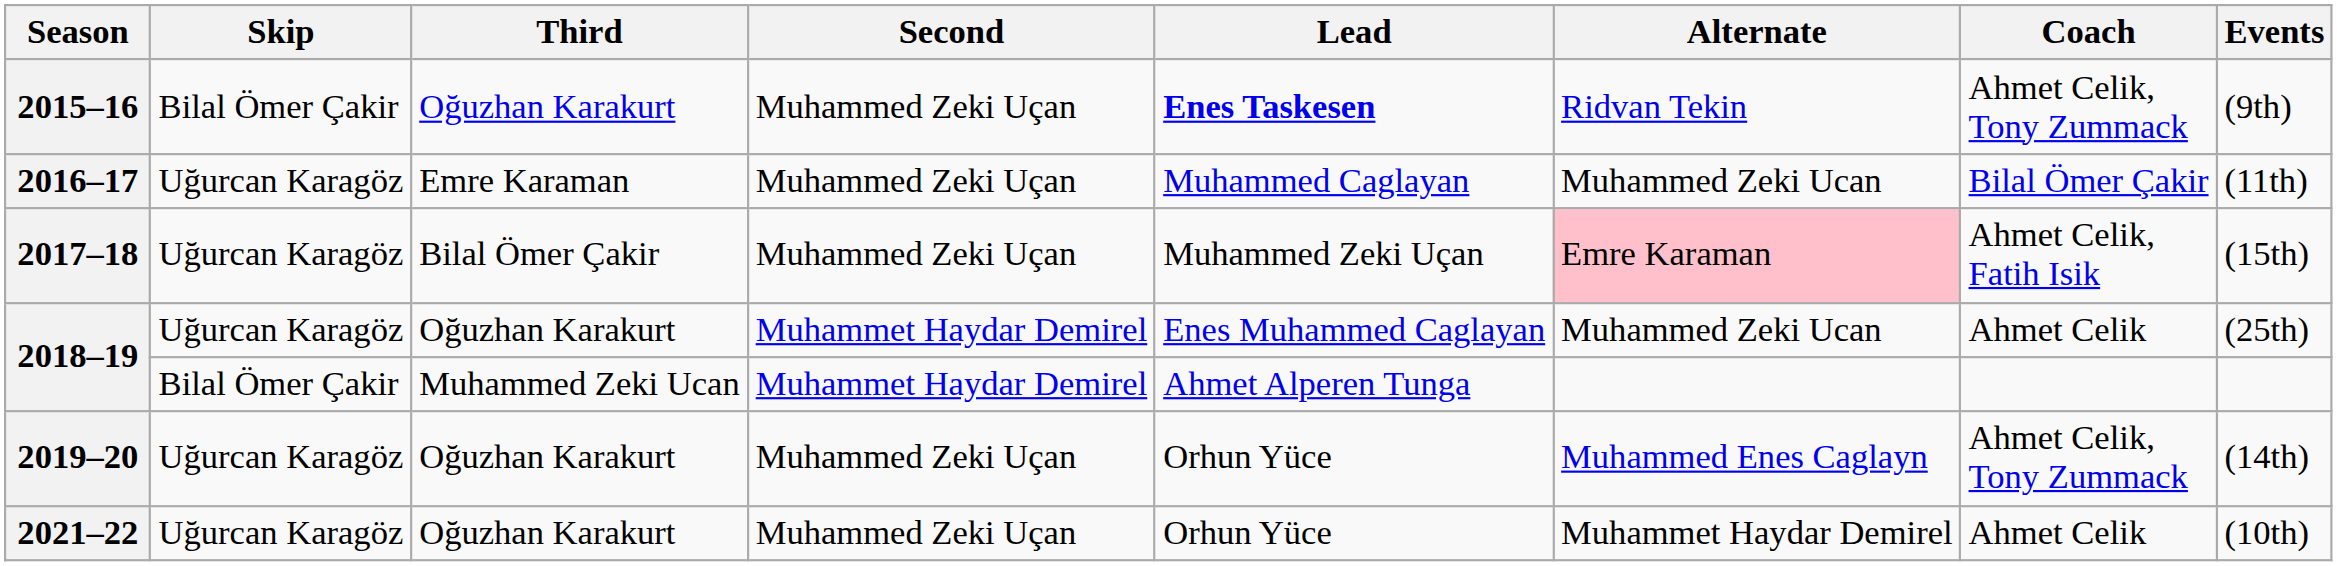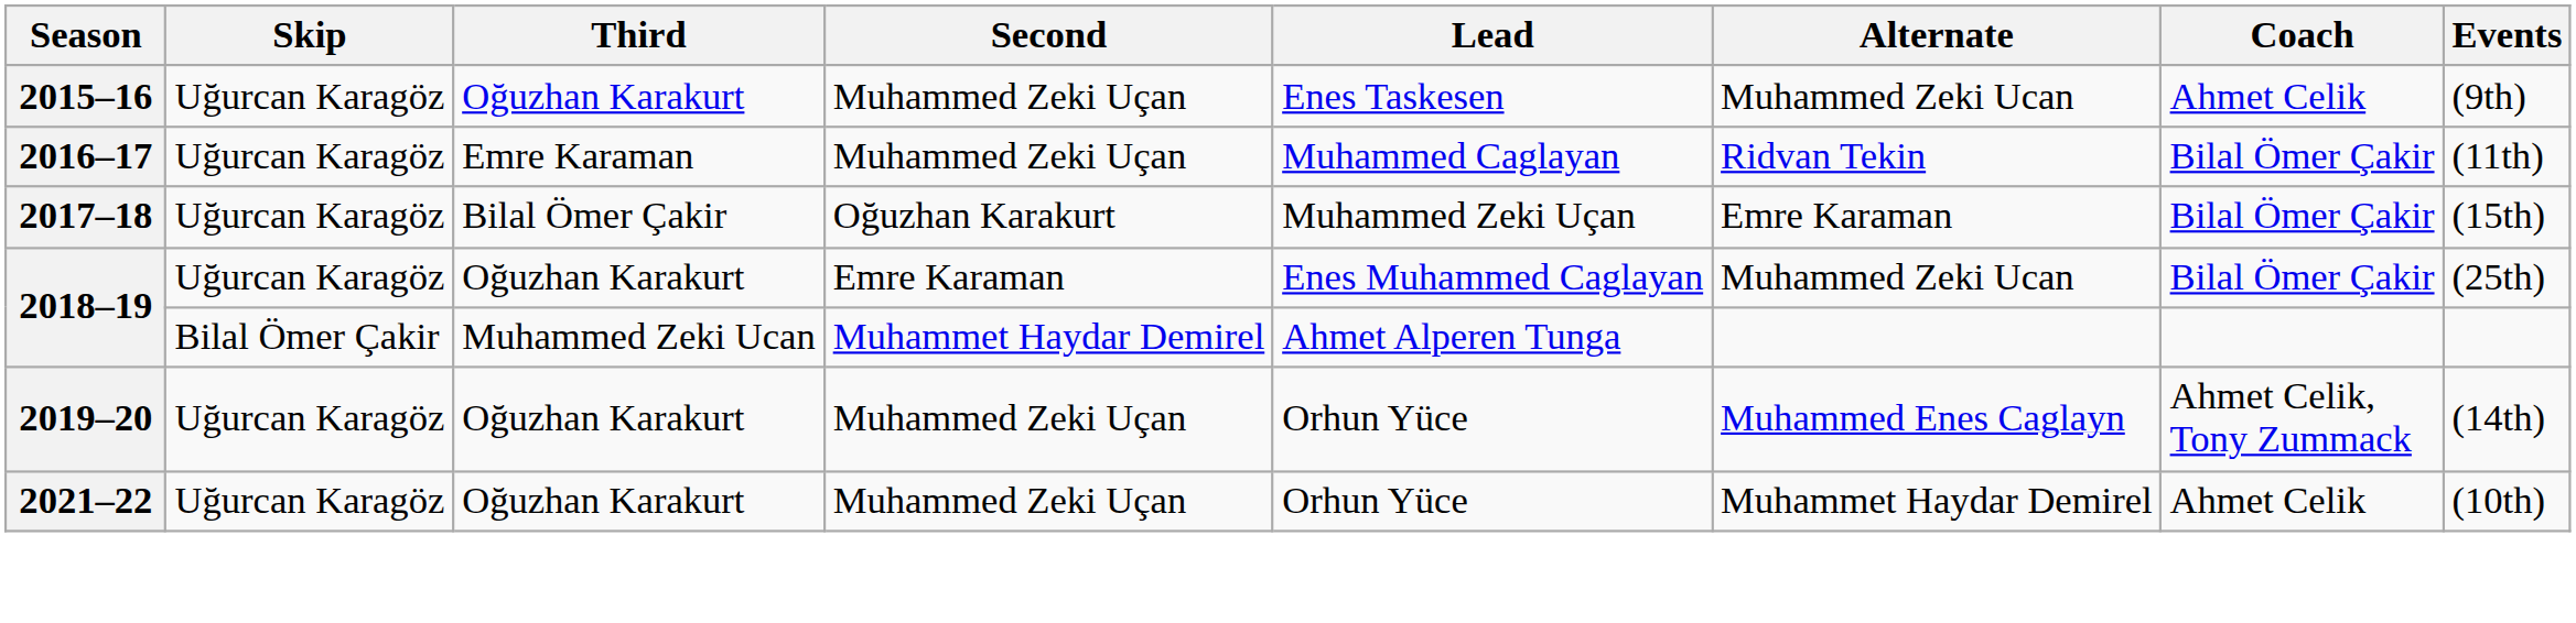2015–16 | Skip: Bilal Ömer Çakir -> Uğurcan Karagöz
2015–16 | Lead: bold -> normal
2015–16 | Alternate: Ridvan Tekin -> Muhammed Zeki Ucan
2015–16 | Coach: Ahmet Celik, Tony Zummack -> Ahmet Celik
2016–17 | Alternate: Muhammed Zeki Ucan -> Ridvan Tekin
2017–18 | Second: Muhammed Zeki Uçan -> Oğuzhan Karakurt
2017–18 | Alternate: pink background -> no background
2017–18 | Coach: Ahmet Celik, Fatih Isik -> Bilal Ömer Çakir
2018–19 / Oğuzhan Karakurt | Second: Muhammet Haydar Demirel -> Emre Karaman
2018–19 / Oğuzhan Karakurt | Coach: Ahmet Celik -> Bilal Ömer Çakir
